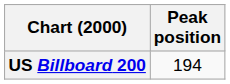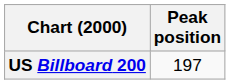US Billboard 200 | Peak position: 194 -> 197
